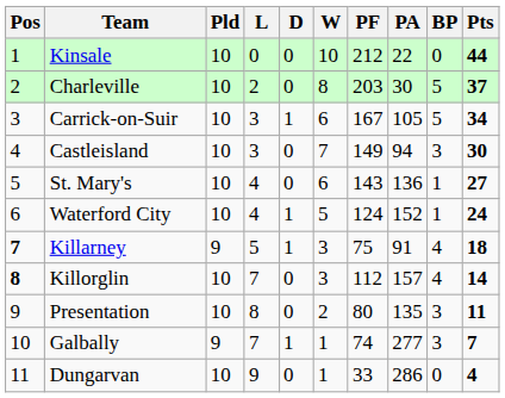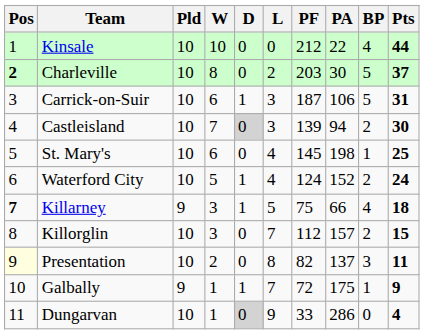columns swapped: W <-> L
Kinsale | BP: 0 -> 4
Charleville | Pos: normal -> bold
Carrick-on-Suir | PF: 167 -> 187
Carrick-on-Suir | PA: 105 -> 106
Carrick-on-Suir | Pts: 34 -> 31
Castleisland | D: no background -> lightgrey background
Castleisland | PF: 149 -> 139
Castleisland | BP: 3 -> 2
St. Mary's | PF: 143 -> 145
St. Mary's | PA: 136 -> 198
St. Mary's | Pts: 27 -> 25
Waterford City | BP: 1 -> 2
Killarney | PA: 91 -> 66
Killorglin | Pos: bold -> normal
Killorglin | BP: 4 -> 2
Killorglin | Pts: 14 -> 15
Presentation | Pos: no background -> lightyellow background
Presentation | PF: 80 -> 82
Presentation | PA: 135 -> 137
Galbally | PF: 74 -> 72
Galbally | PA: 277 -> 175
Galbally | BP: 3 -> 1
Galbally | Pts: 7 -> 9
Dungarvan | D: no background -> lightgrey background
